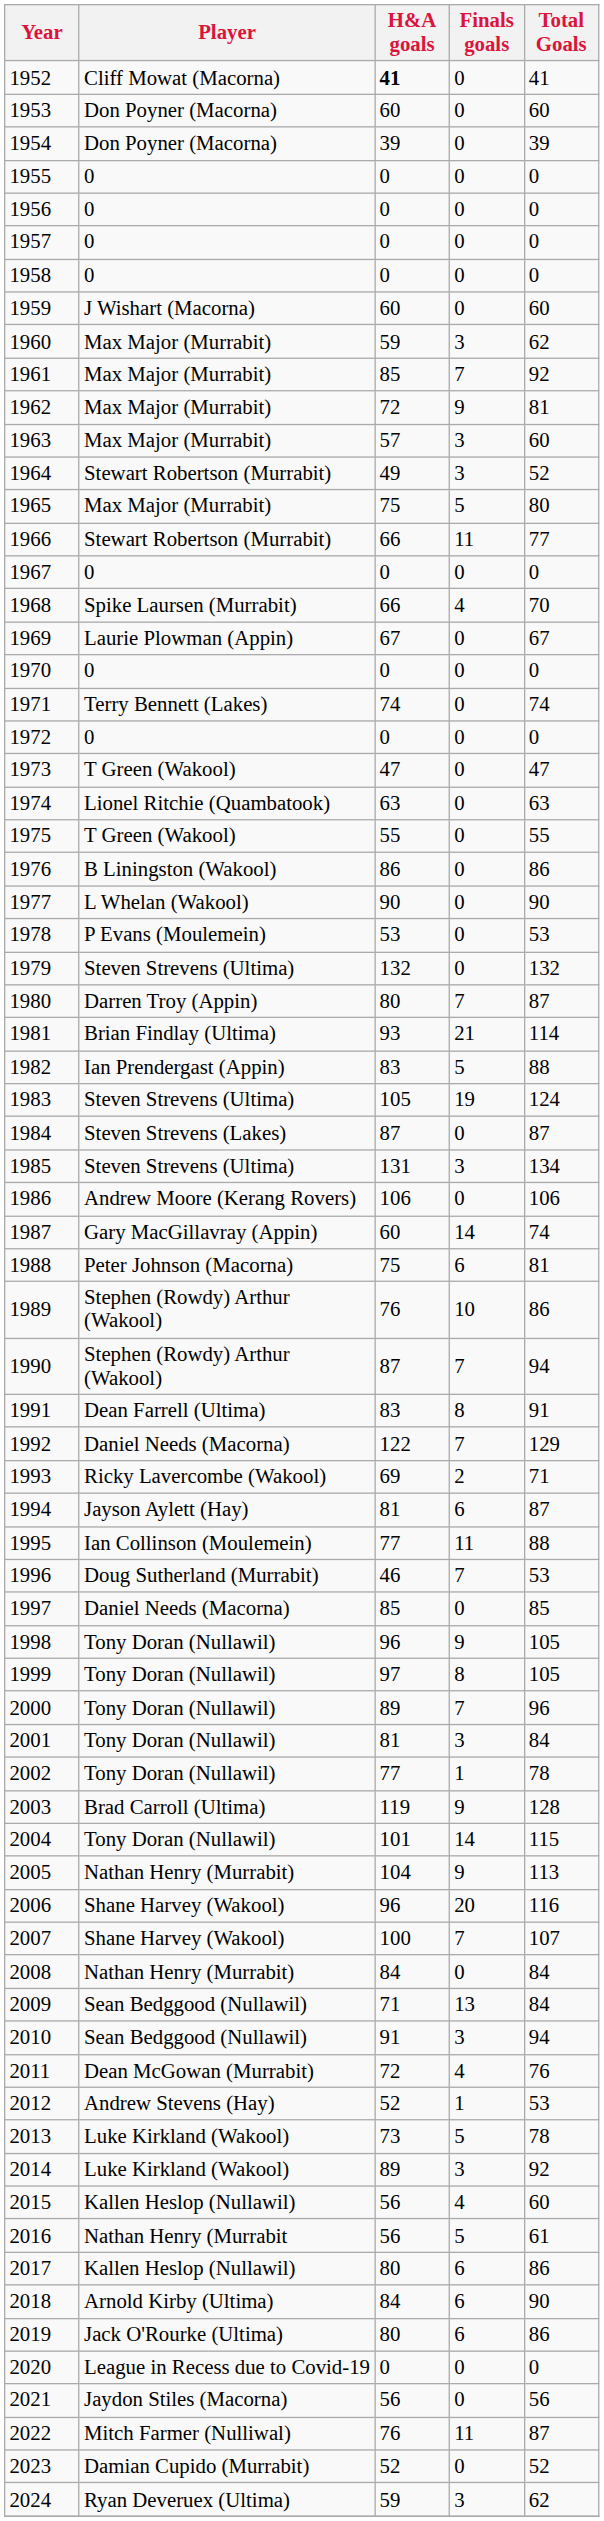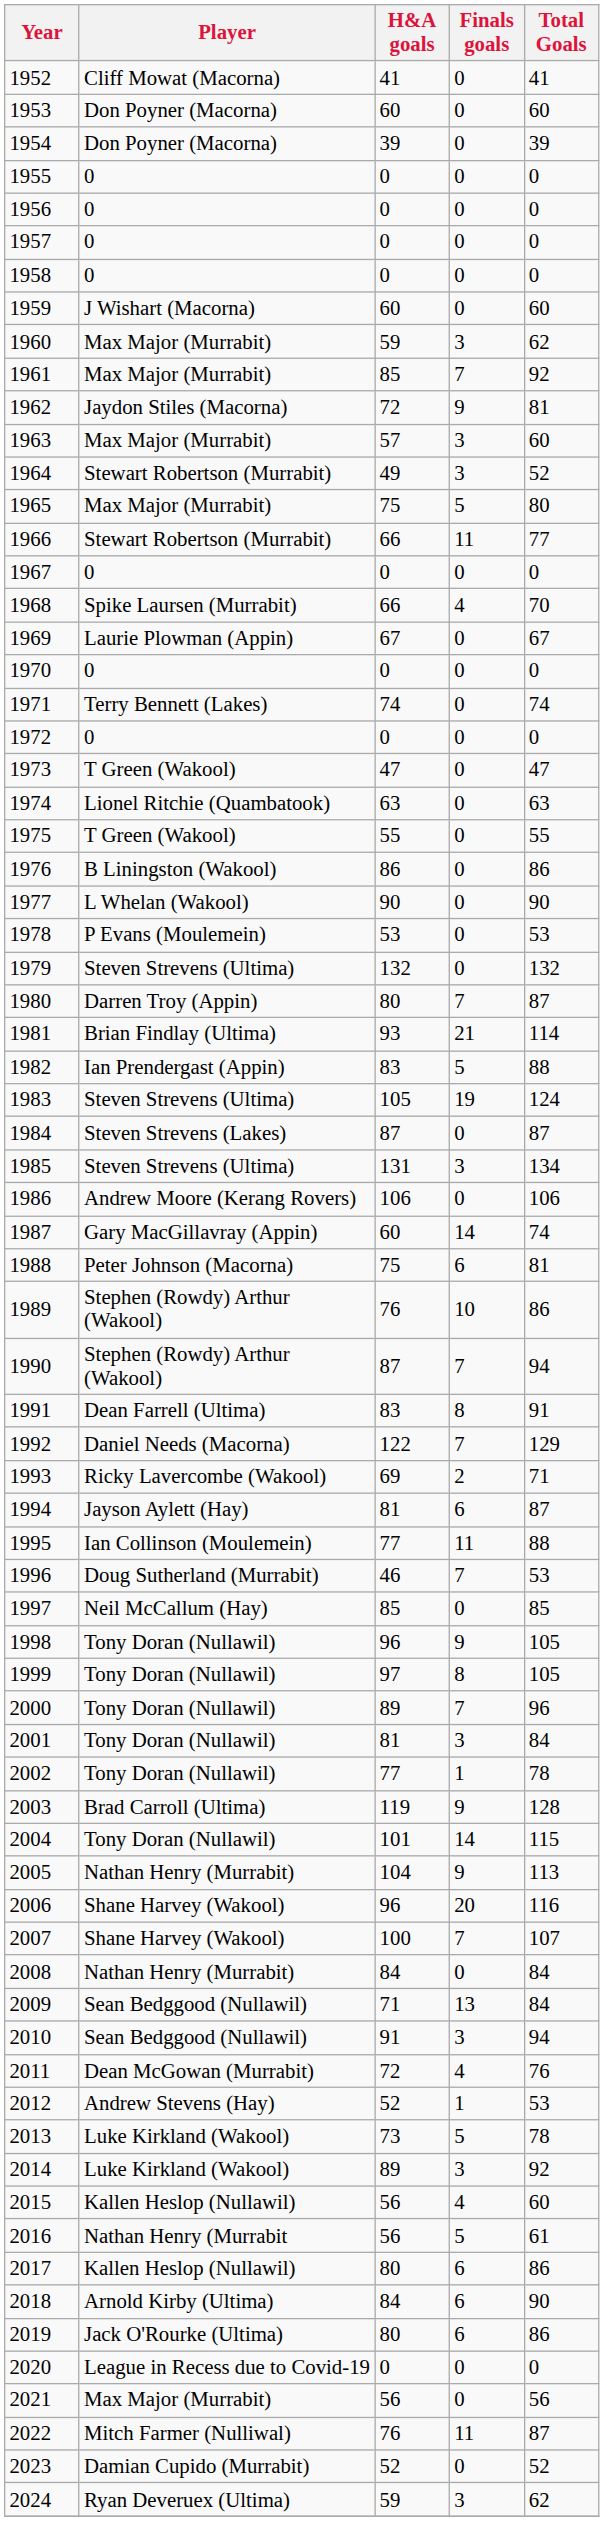1952 | H&A goals: bold -> normal
1962 | Player: Max Major (Murrabit) -> Jaydon Stiles (Macorna)
1997 | Player: Daniel Needs (Macorna) -> Neil McCallum (Hay)
2021 | Player: Jaydon Stiles (Macorna) -> Max Major (Murrabit)
